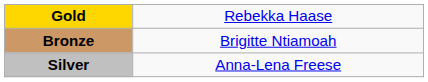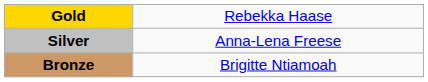rows swapped: Silver <-> Bronze
